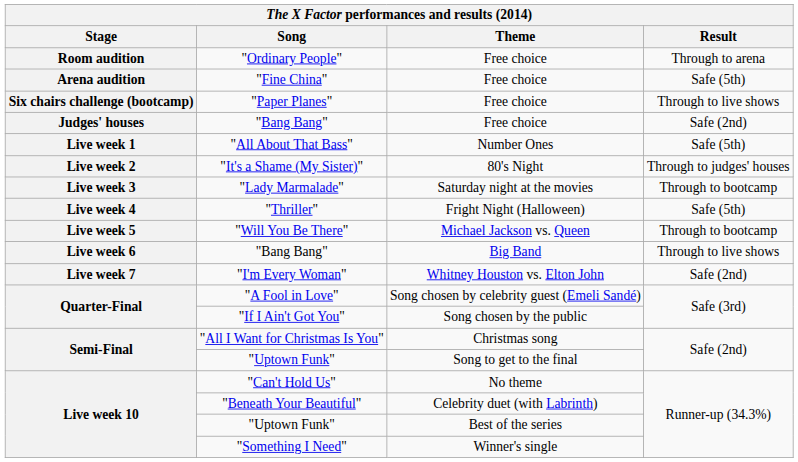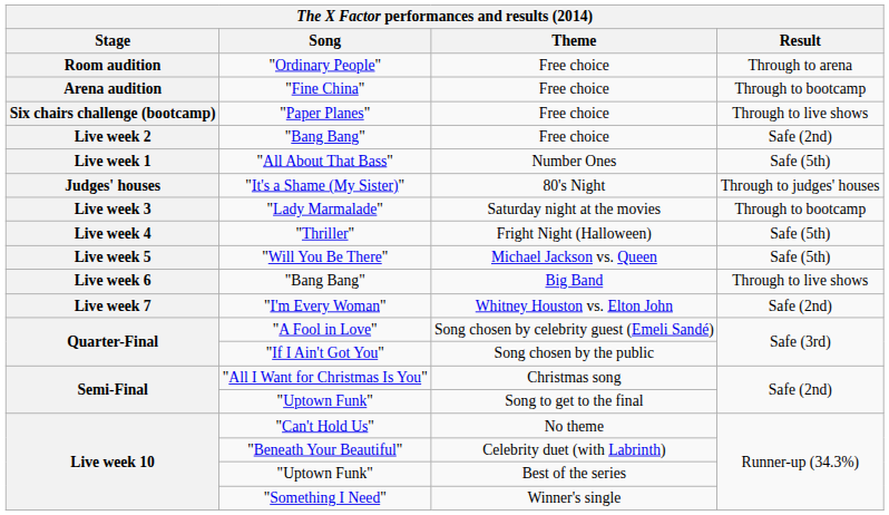"Fine China" | Result: Safe (5th) -> Through to bootcamp
"Bang Bang" / Free choice | Stage: Judges' houses -> Live week 2
"It's a Shame (My Sister)" | Stage: Live week 2 -> Judges' houses
"Will You Be There" | Result: Through to bootcamp -> Safe (5th)
